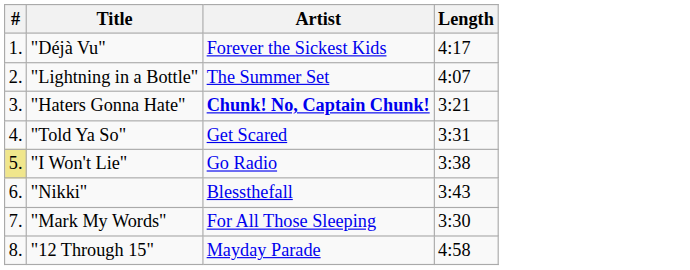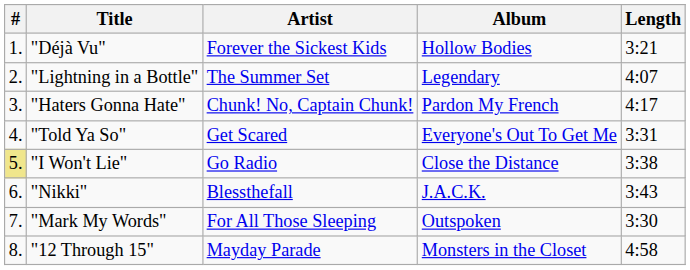+ column: Album | Hollow Bodies | Legendary | Pardon My French | Everyone's Out To Get Me | Close the Distance | J.A.C.K. | Outspoken | Monsters in the Closet
"Déjà Vu" | Length: 4:17 -> 3:21
"Haters Gonna Hate" | Artist: bold -> normal
"Haters Gonna Hate" | Length: 3:21 -> 4:17
